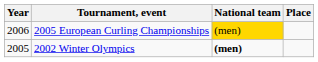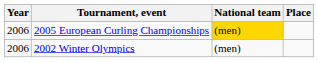2002 Winter Olympics | Year: 2005 -> 2006
2002 Winter Olympics | National team: bold -> normal
